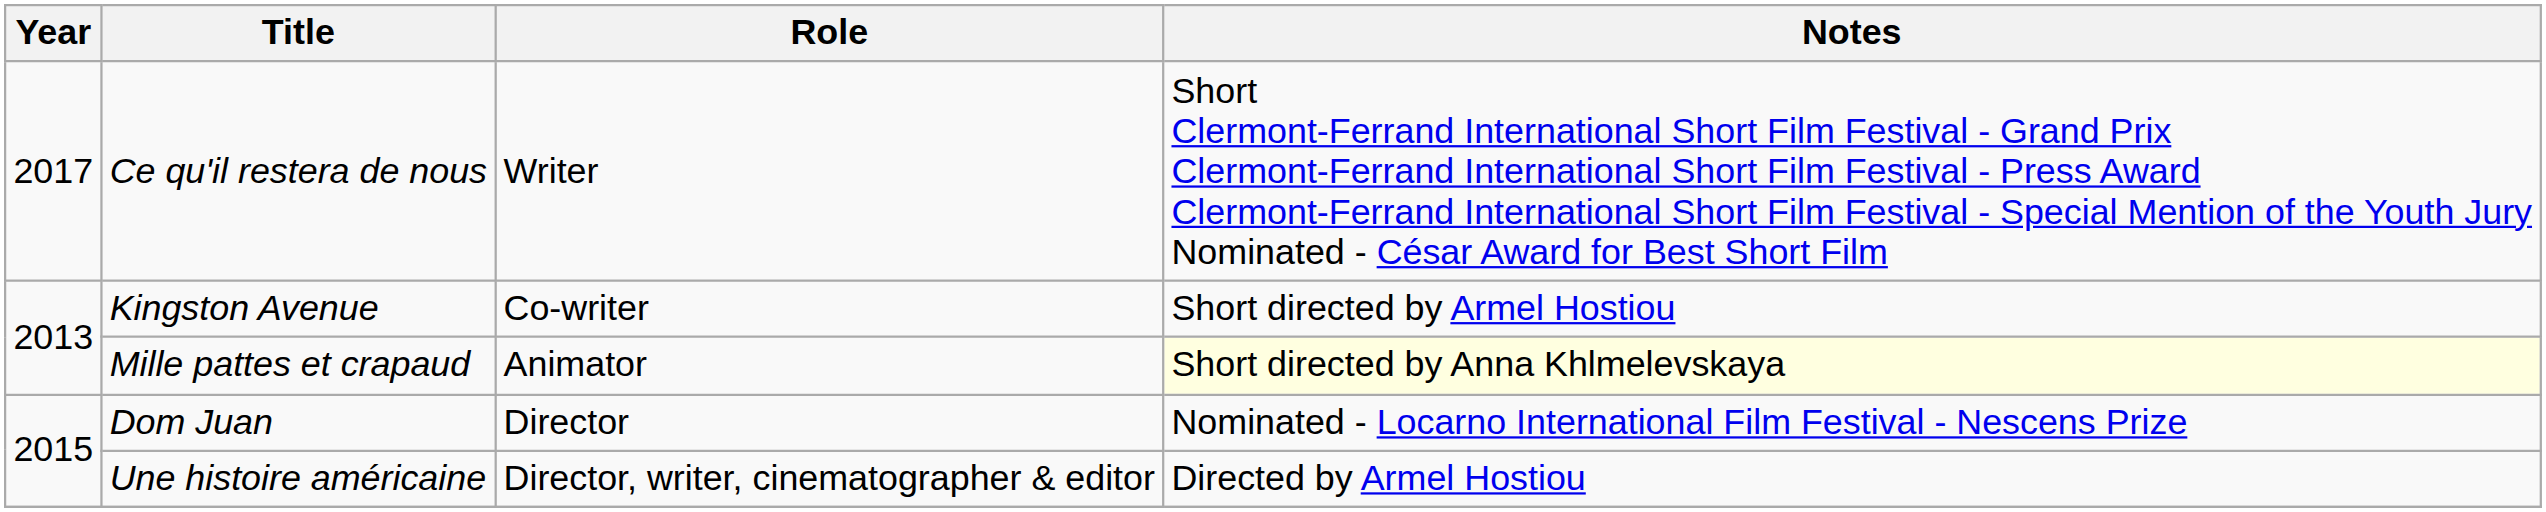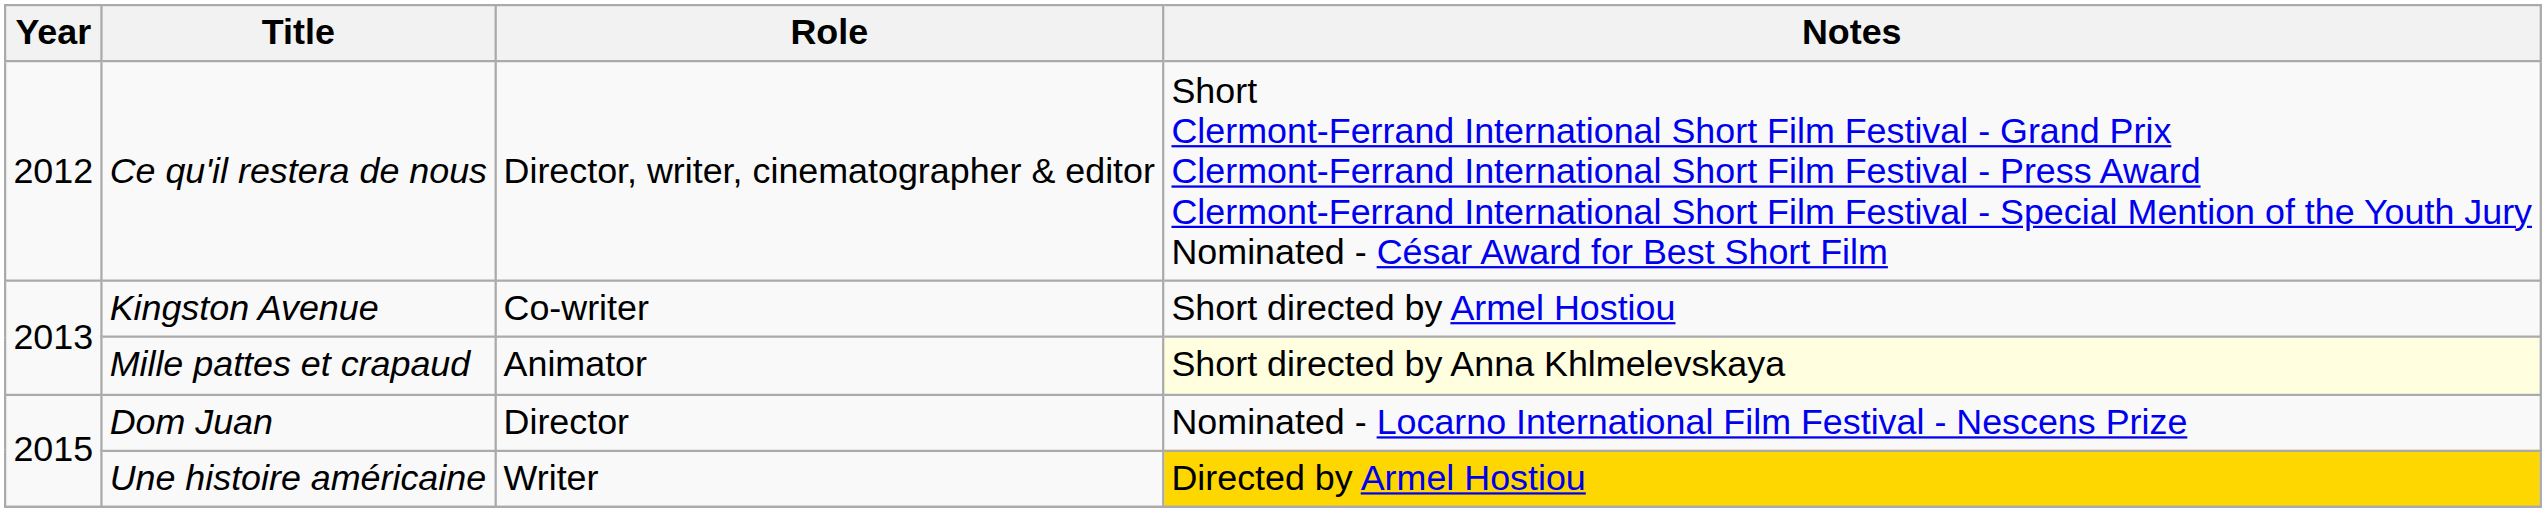Ce qu'il restera de nous | Year: 2017 -> 2012
Ce qu'il restera de nous | Role: Writer -> Director, writer, cinematographer & editor
Une histoire américaine | Role: Director, writer, cinematographer & editor -> Writer
Une histoire américaine | Notes: no background -> gold background
